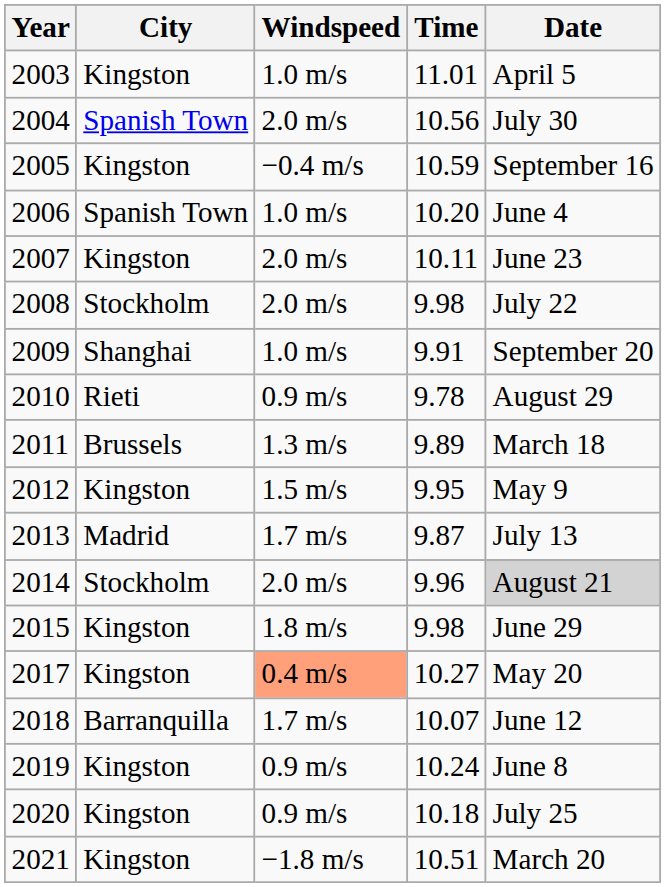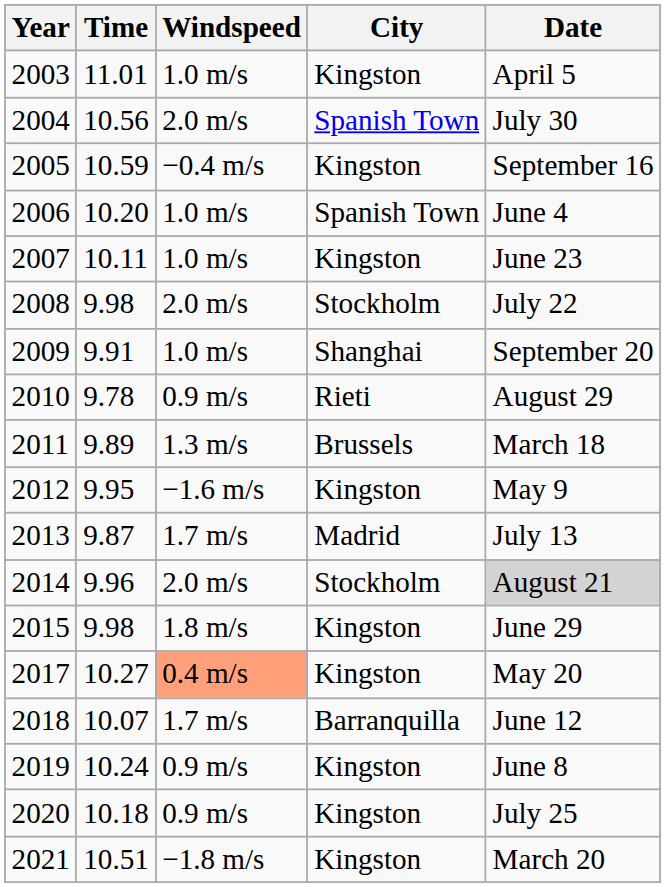columns swapped: Time <-> City
2007 | Windspeed: 2.0 m/s -> 1.0 m/s
2012 | Windspeed: 1.5 m/s -> −1.6 m/s
